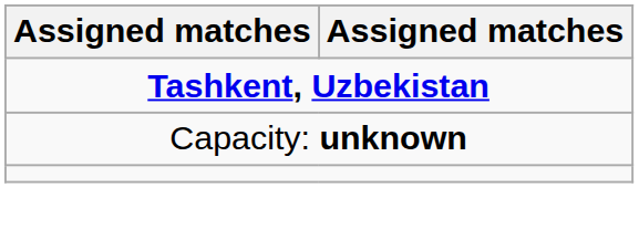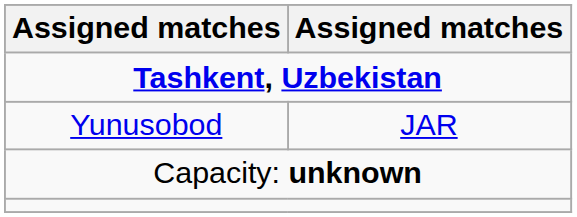+ row: Yunusobod | JAR
